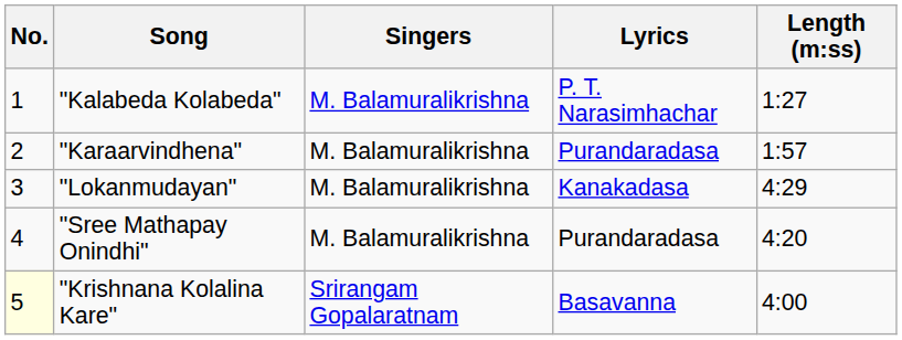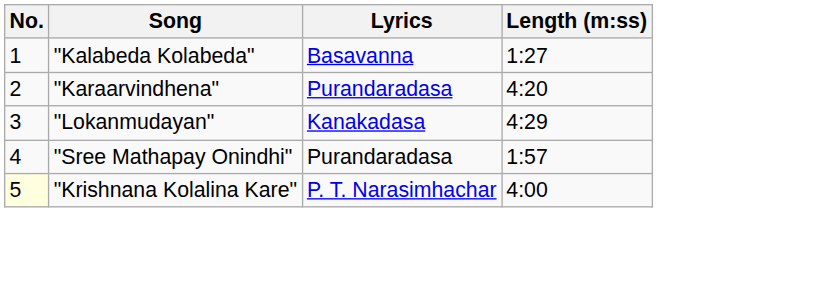- column: Singers | M. Balamuralikrishna | M. Balamuralikrishna | M. Balamuralikrishna | M. Balamuralikrishna | Srirangam Gopalaratnam
"Kalabeda Kolabeda" | Lyrics: P. T. Narasimhachar -> Basavanna
"Karaarvindhena" | Length (m:ss): 1:57 -> 4:20
"Sree Mathapay Onindhi" | Length (m:ss): 4:20 -> 1:57
"Krishnana Kolalina Kare" | Lyrics: Basavanna -> P. T. Narasimhachar
